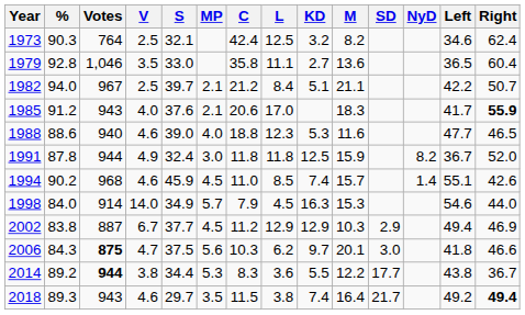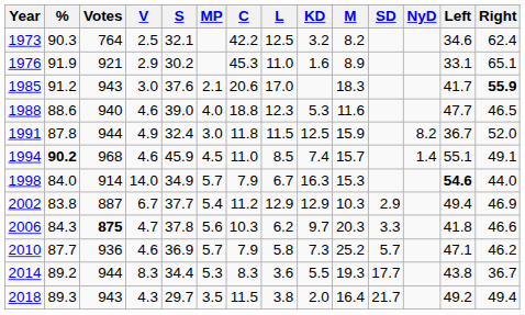1973 | C: 42.4 -> 42.2
+ row: 1976 | 91.9 | 921 | 2.9 | 30.2 | 45.3 | 11.0 | 1.6 | 8.9 | 33.1 | 65.1
- row: 1979 | 92.8 | 1,046 | 3.5 | 33.0 | 35.8 | 11.1 | 2.7 | 13.6 | 36.5 | 60.4
- row: 1982 | 94.0 | 967 | 2.5 | 39.7 | 2.1 | 21.2 | 8.4 | 5.1 | 21.1 | 42.2 | 50.7
1985 | V: 4.0 -> 3.0
1991 | L: 11.8 -> 11.5
1994 | %: normal -> bold
1994 | Right: 42.6 -> 49.1
1998 | L: 4.5 -> 6.7
1998 | Left: normal -> bold
2002 | MP: 4.5 -> 5.4
2006 | S: 37.5 -> 37.8
2006 | M: 20.1 -> 20.3
2006 | SD: 3.0 -> 3.3
+ row: 2010 | 87.7 | 936 | 4.6 | 36.9 | 5.7 | 7.9 | 5.8 | 7.3 | 25.2 | 5.7 | 47.1 | 46.2
2014 | Votes: bold -> normal
2014 | V: 3.8 -> 8.3
2014 | M: 12.2 -> 19.3
2018 | V: 4.6 -> 4.3
2018 | KD: 7.4 -> 2.0
2018 | Right: bold -> normal
